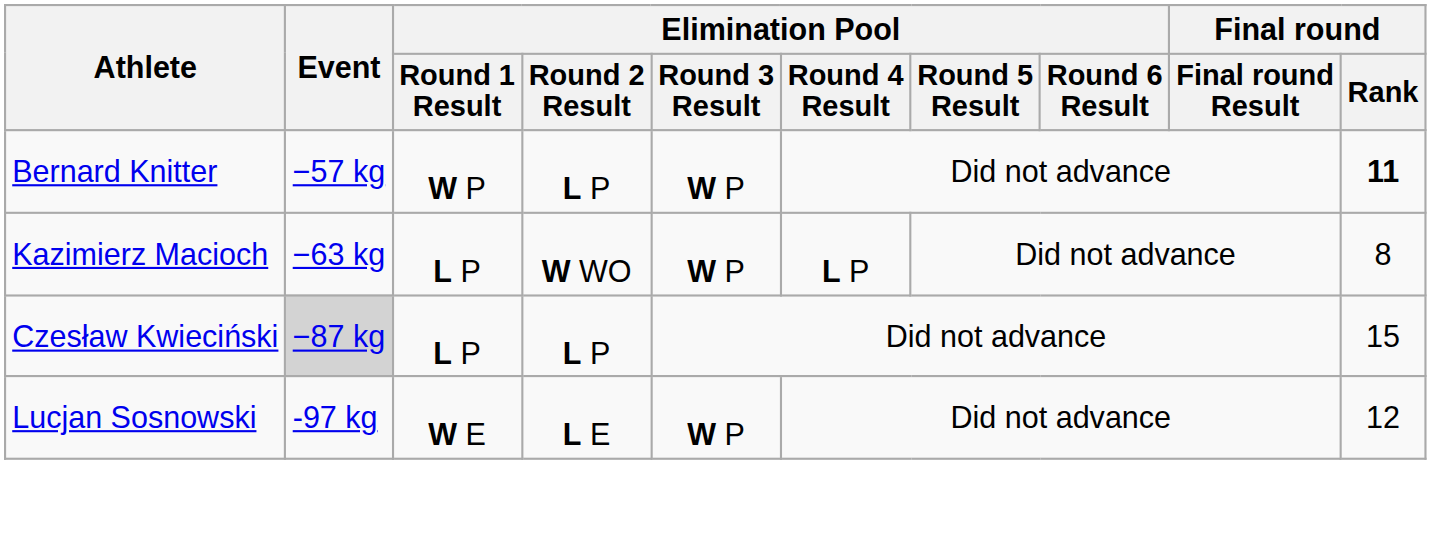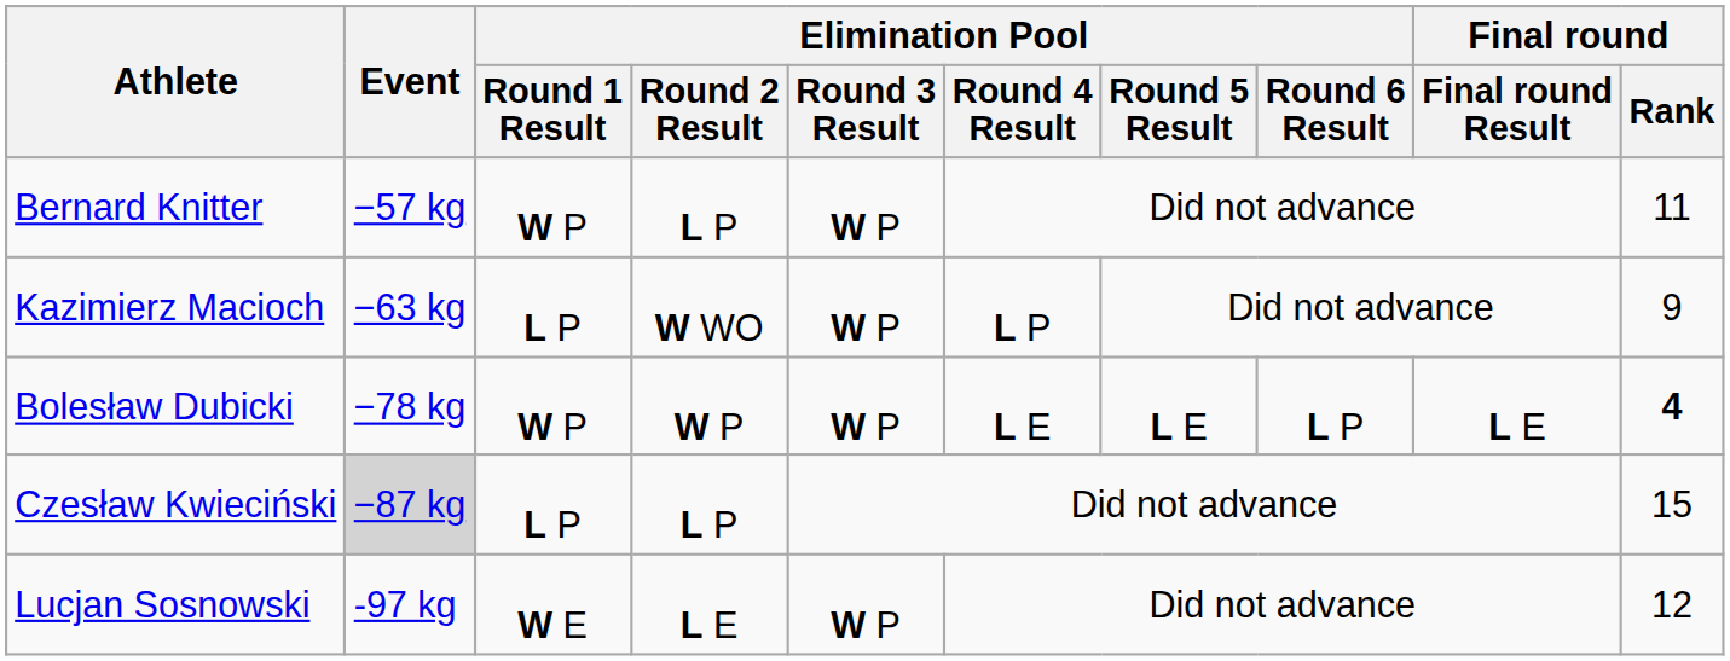Bernard Knitter | Final round / Rank: bold -> normal
Kazimierz Macioch | Final round / Rank: 8 -> 9
+ row: Bolesław Dubicki | −78 kg | W P | W P | W P | L E | L E | L P | L E | 4
